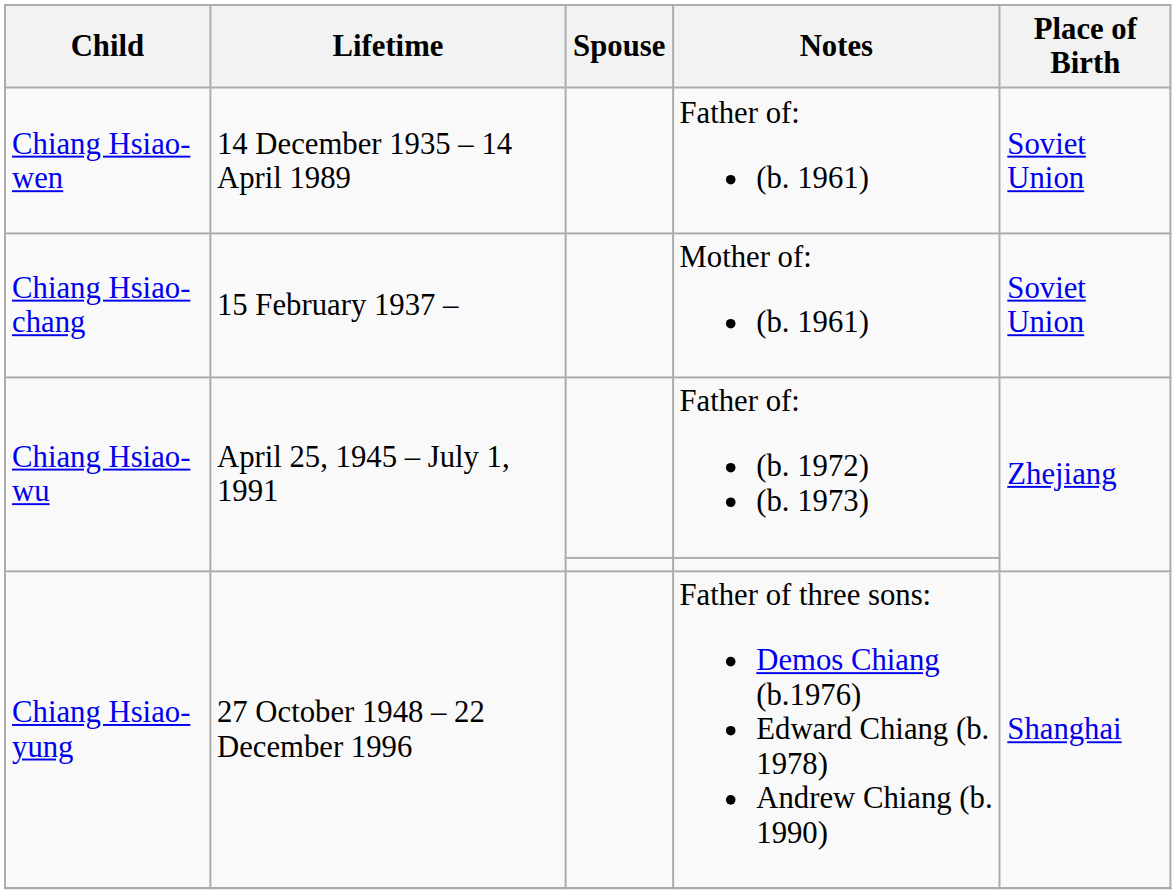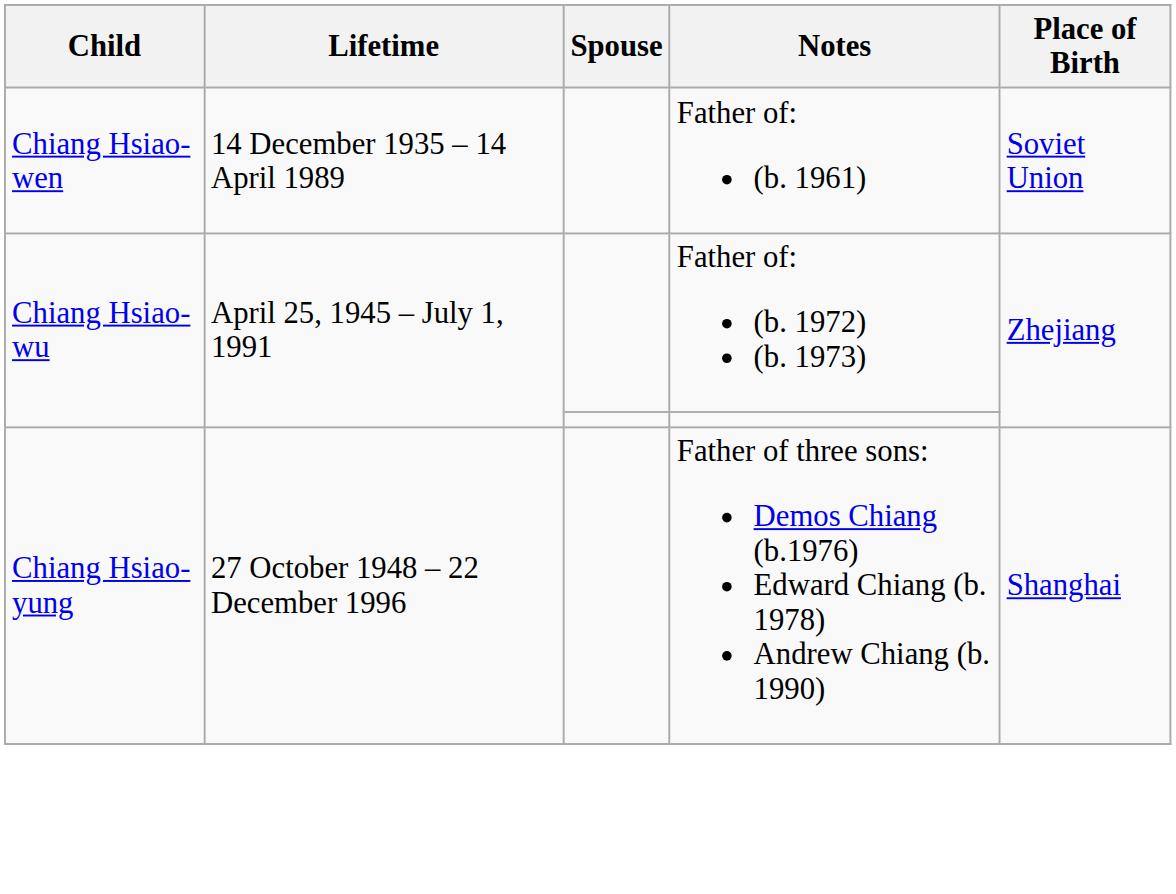- row: Chiang Hsiao-chang | 15 February 1937 – | Mother of: (b. 1961) | Soviet Union
